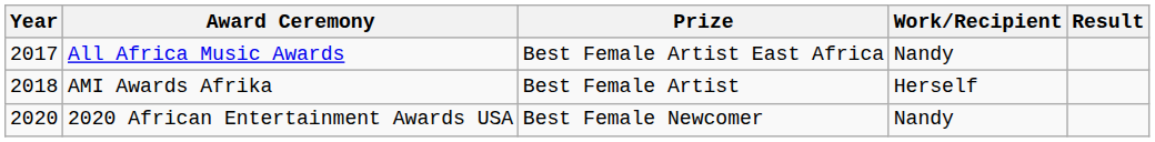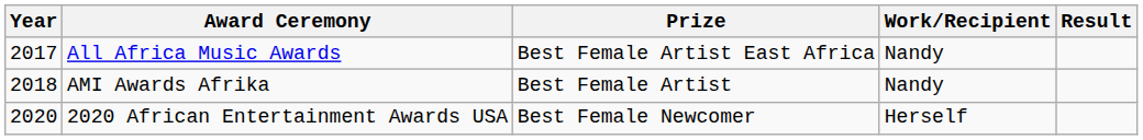AMI Awards Afrika | Work/Recipient: Herself -> Nandy
2020 African Entertainment Awards USA | Work/Recipient: Nandy -> Herself
